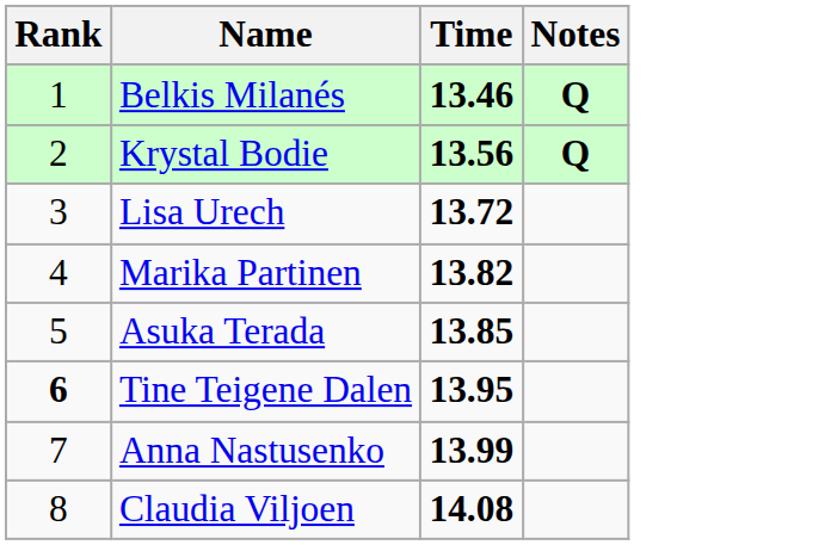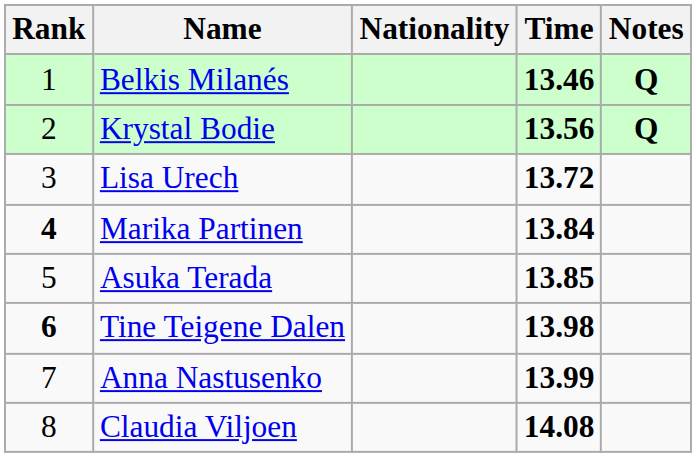+ column: Nationality
Marika Partinen | Rank: normal -> bold
Marika Partinen | Time: 13.82 -> 13.84
Tine Teigene Dalen | Time: 13.95 -> 13.98
